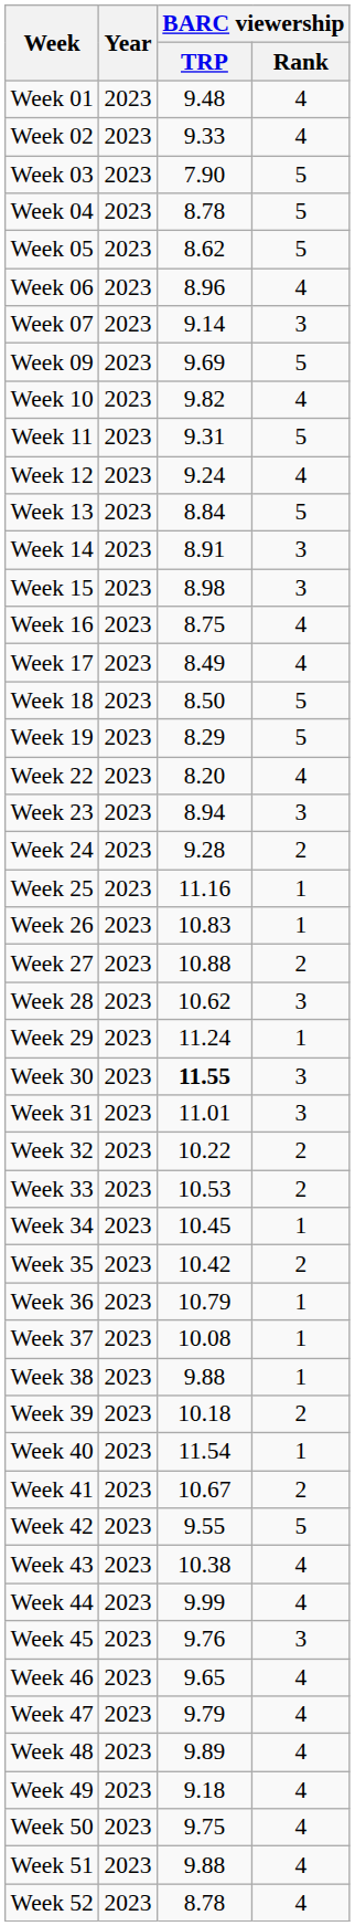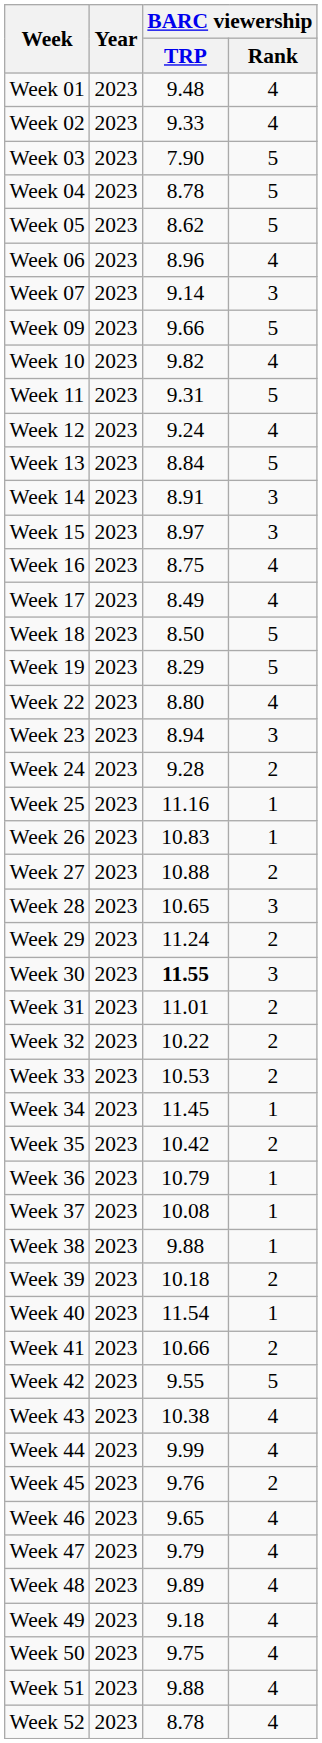Week 09 | BARC viewership / TRP: 9.69 -> 9.66
Week 15 | BARC viewership / TRP: 8.98 -> 8.97
Week 22 | BARC viewership / TRP: 8.20 -> 8.80
Week 28 | BARC viewership / TRP: 10.62 -> 10.65
Week 29 | BARC viewership / Rank: 1 -> 2
Week 31 | BARC viewership / Rank: 3 -> 2
Week 34 | BARC viewership / TRP: 10.45 -> 11.45
Week 41 | BARC viewership / TRP: 10.67 -> 10.66
Week 45 | BARC viewership / Rank: 3 -> 2
